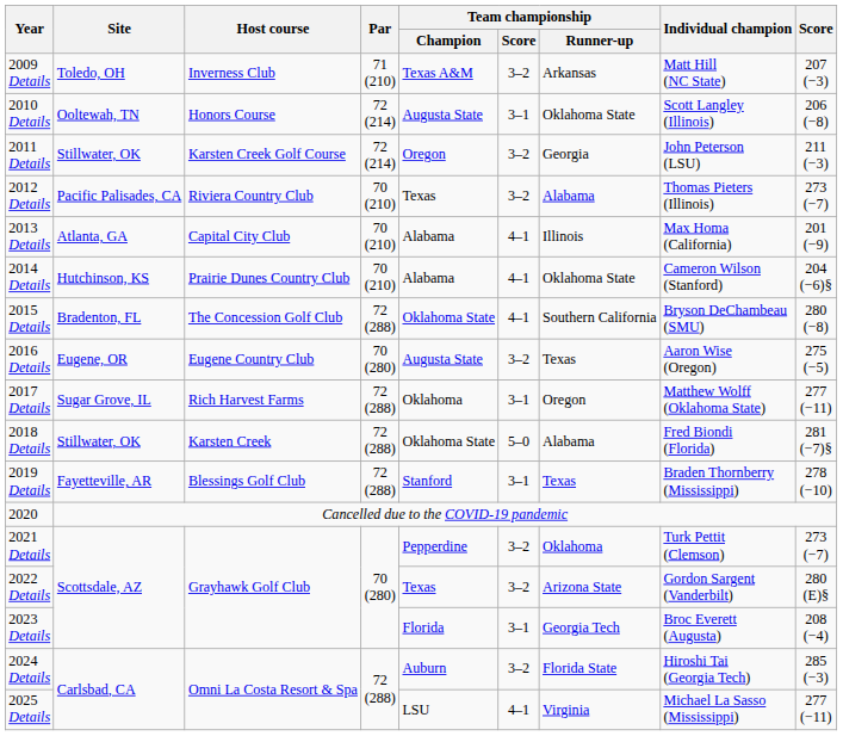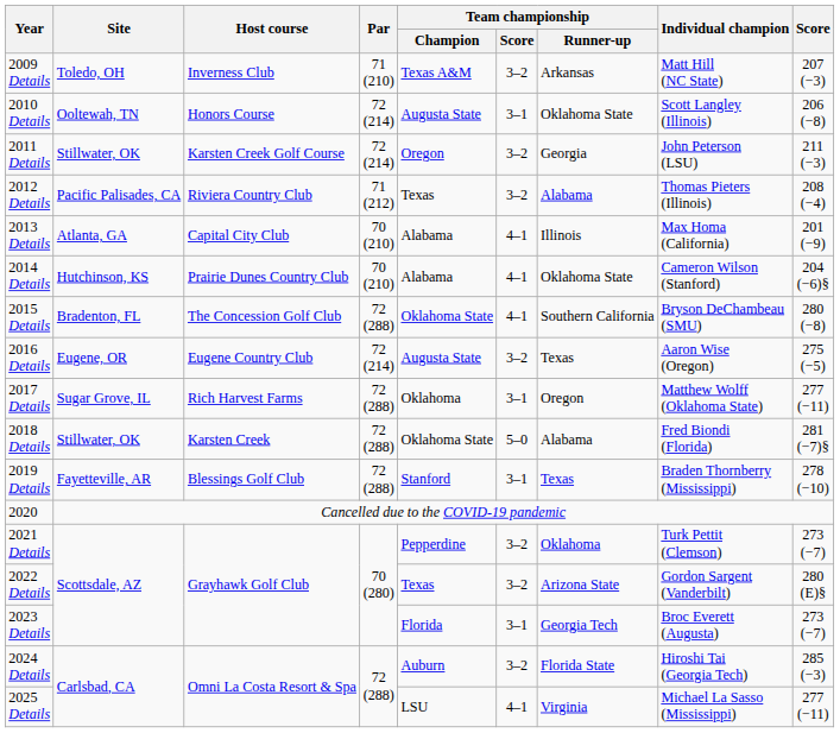2012 Details | Par: 70 (210) -> 71 (212)
2012 Details | Score: 273 (−7) -> 208 (−4)
2016 Details | Par: 70 (280) -> 72 (214)
2023 Details | Score: 208 (−4) -> 273 (−7)
